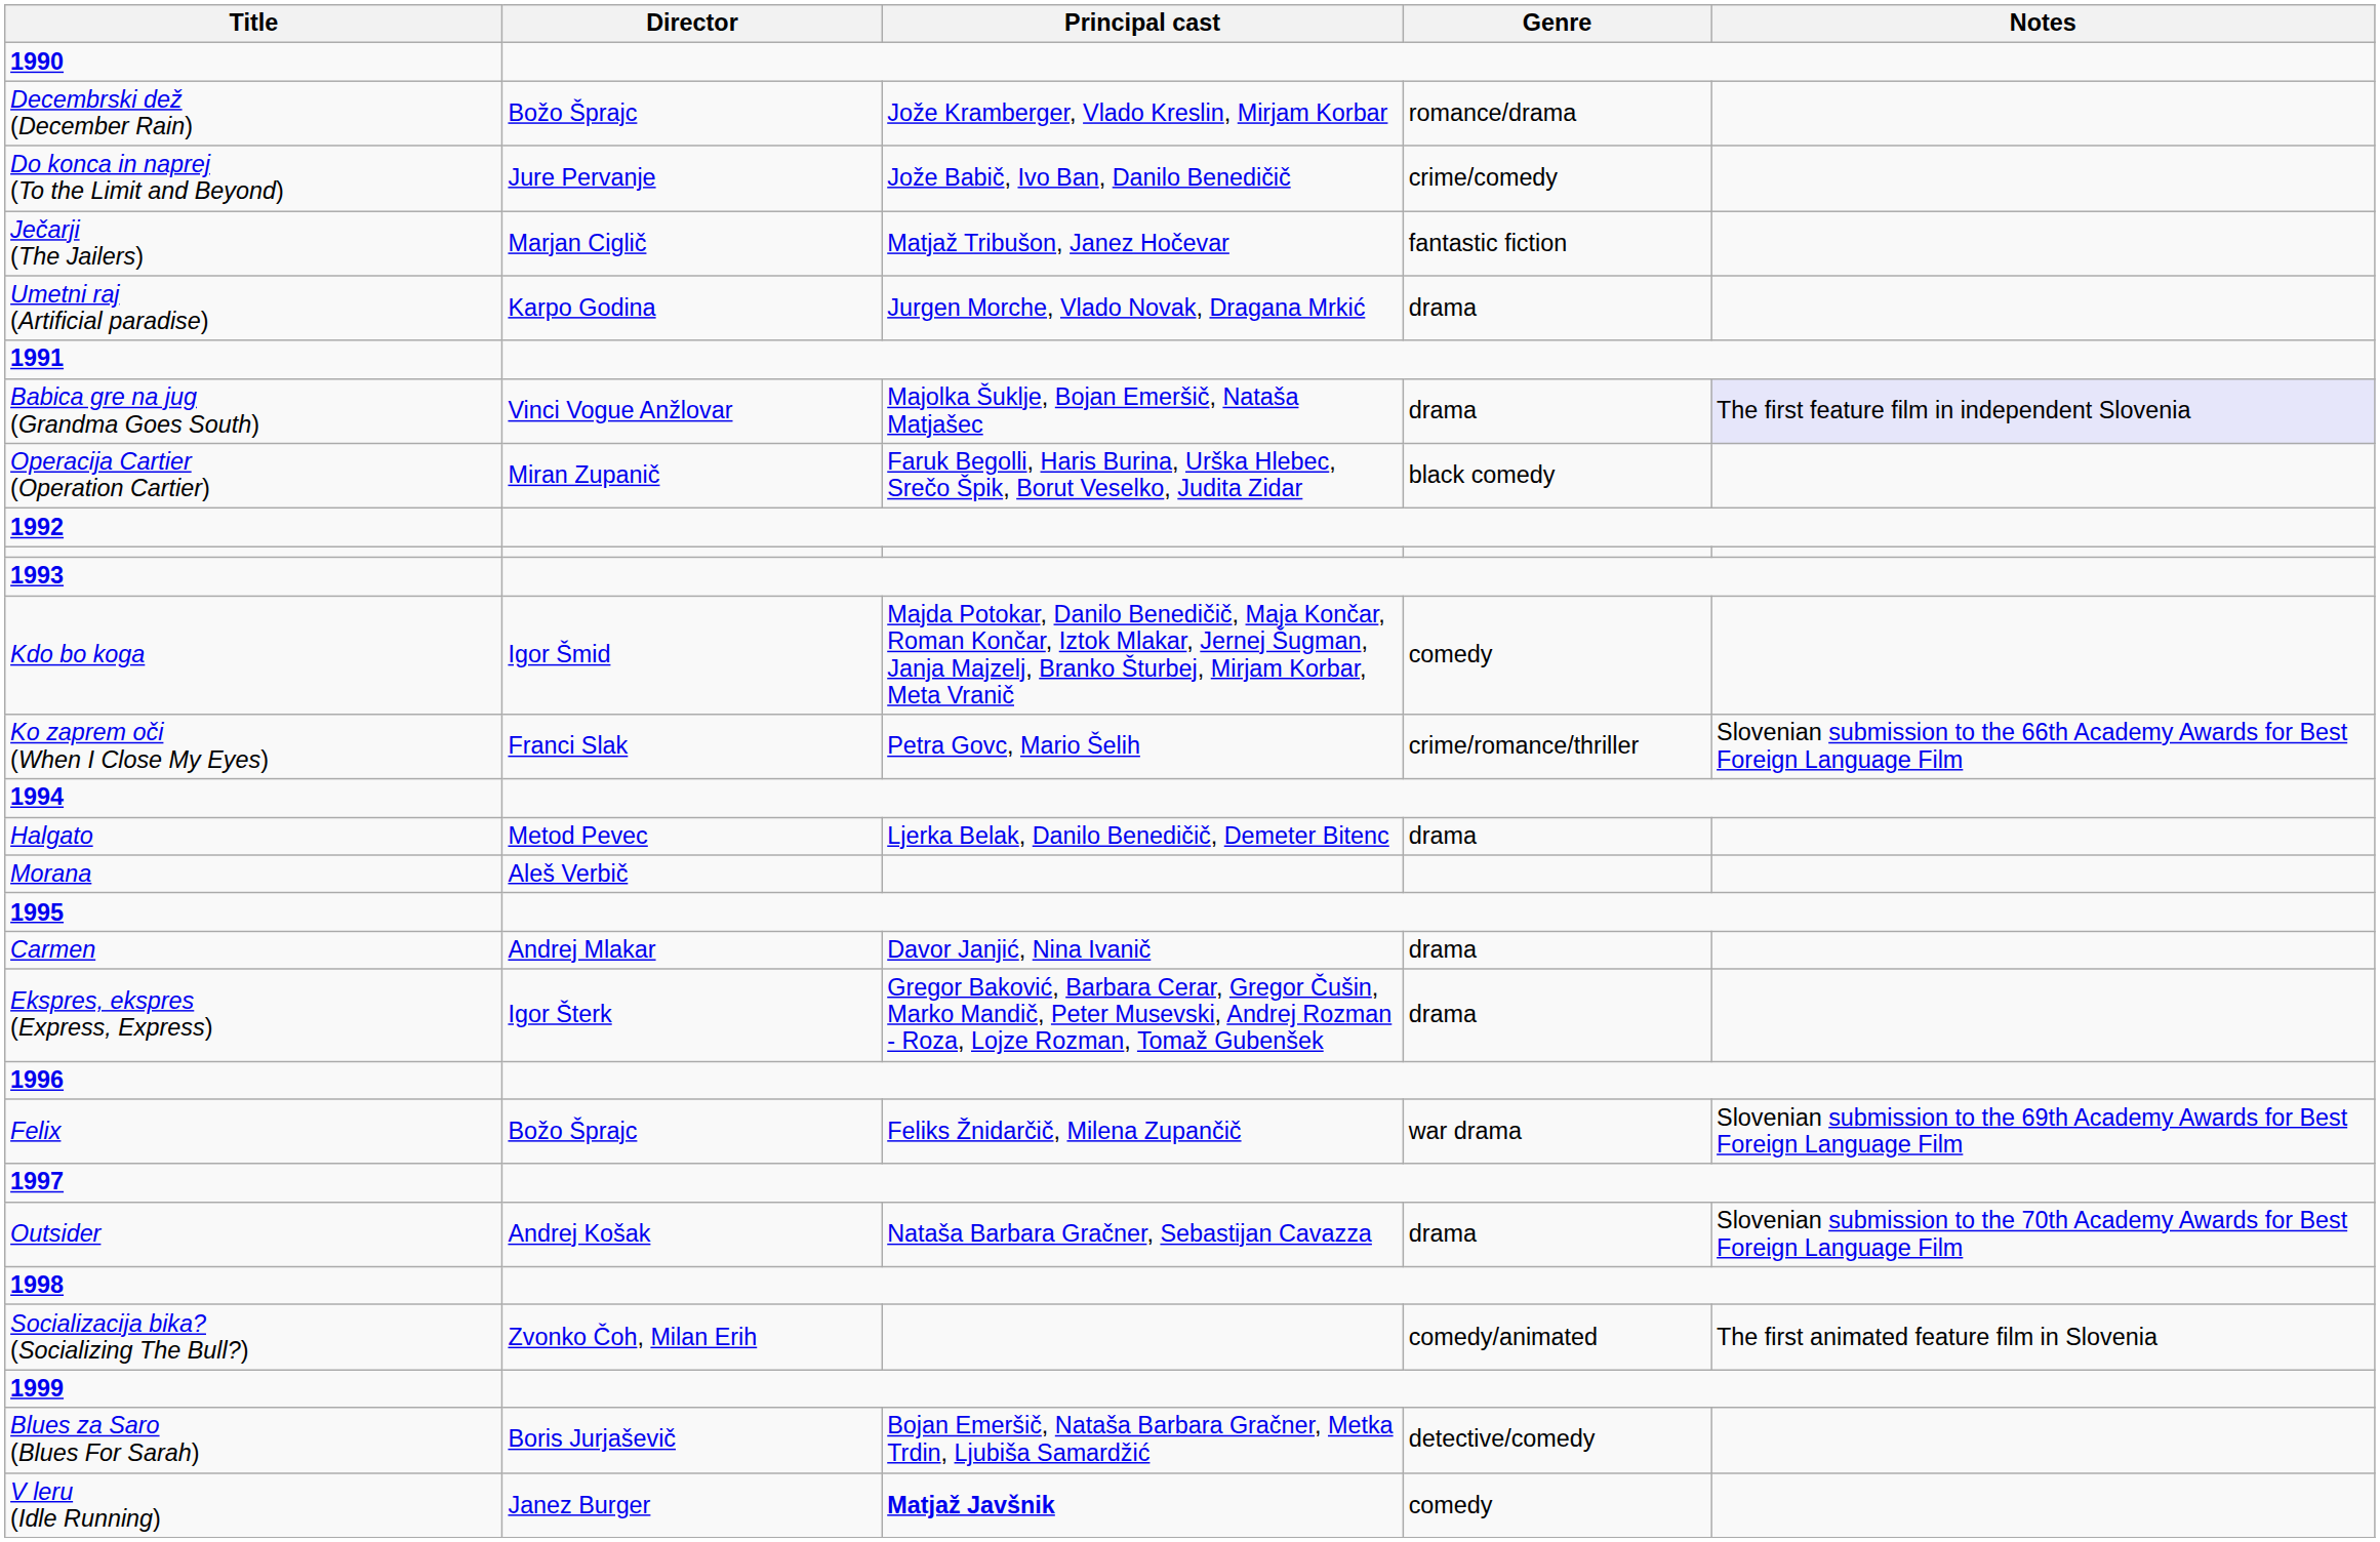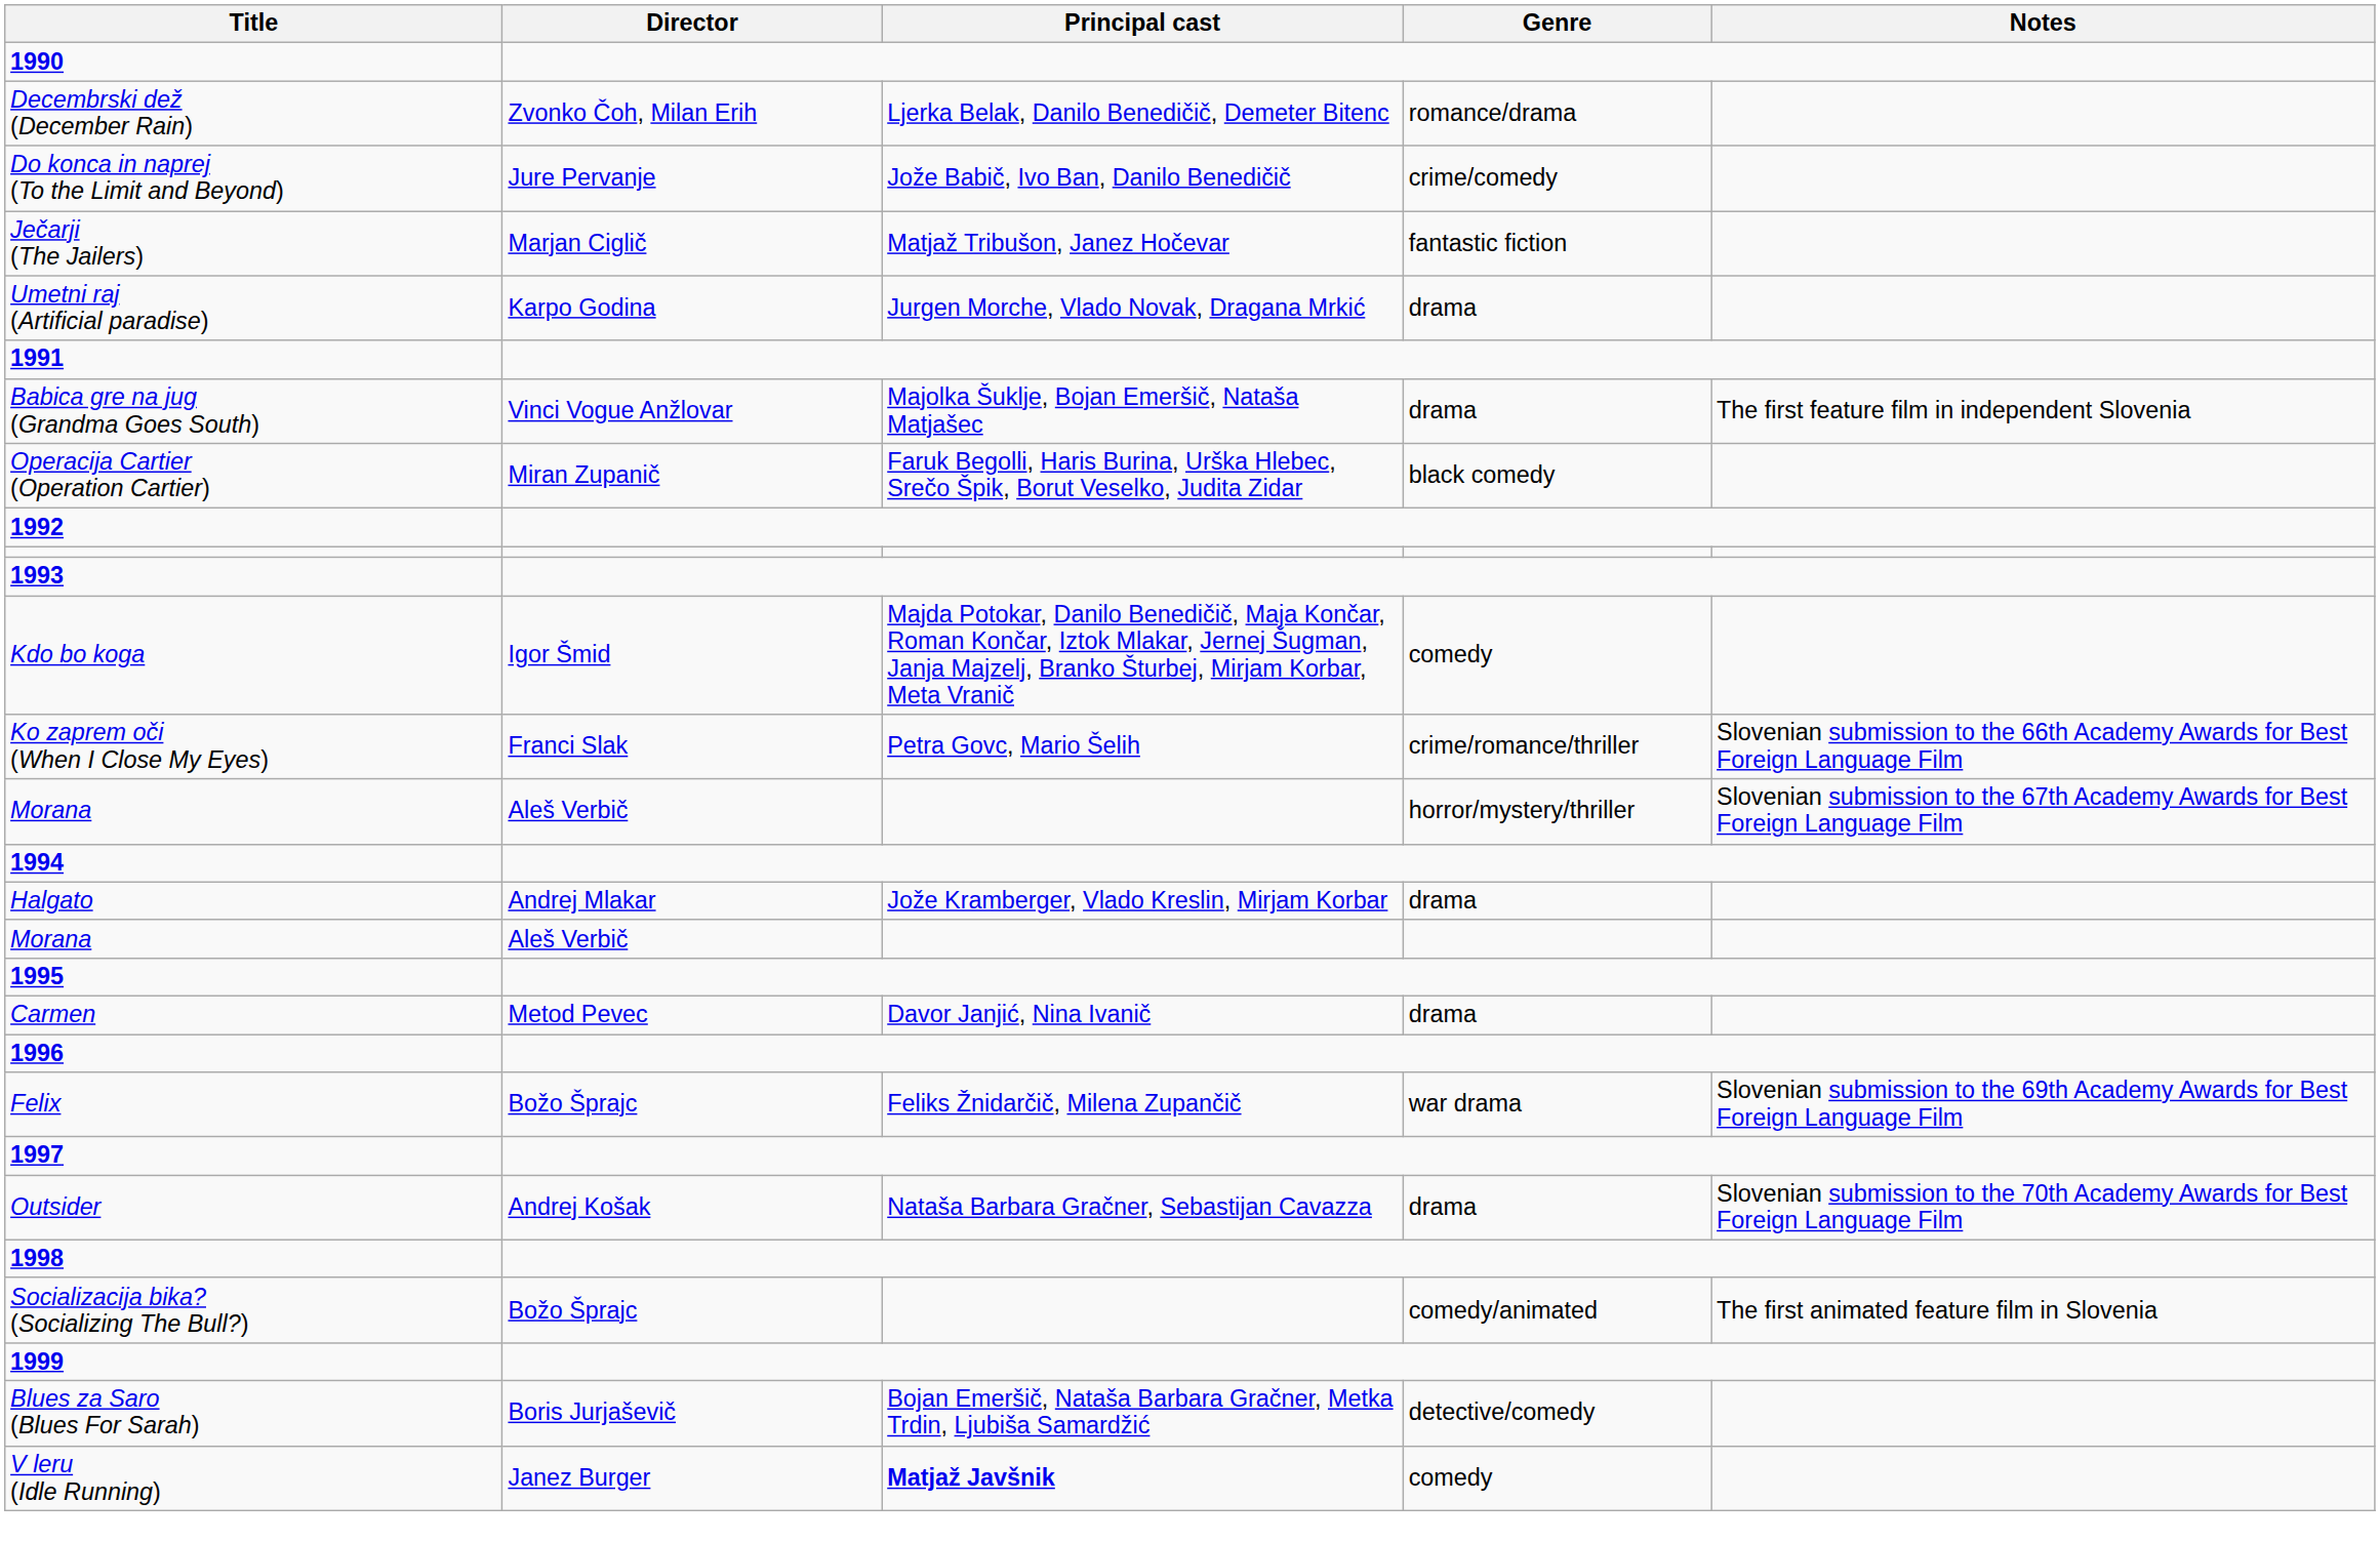Decembrski dež (December Rain) | Director: Božo Šprajc -> Zvonko Čoh, Milan Erih
Decembrski dež (December Rain) | Principal cast: Jože Kramberger, Vlado Kreslin, Mirjam Korbar -> Ljerka Belak, Danilo Benedičič, Demeter Bitenc
Babica gre na jug (Grandma Goes South) | Notes: lavender background -> no background
+ row: Morana | Aleš Verbič | horror/mystery/thriller | Slovenian submission to the 67th Academy Awards for Best Foreign Language Film
Halgato | Director: Metod Pevec -> Andrej Mlakar
Halgato | Principal cast: Ljerka Belak, Danilo Benedičič, Demeter Bitenc -> Jože Kramberger, Vlado Kreslin, Mirjam Korbar
Carmen | Director: Andrej Mlakar -> Metod Pevec
- row: Ekspres, ekspres (Express, Express) | Igor Šterk | Gregor Baković, Barbara Cerar, Gregor Čušin, Marko Mandič, Peter Musevski, Andrej Rozman - Roza, Lojze Rozman, Tomaž Gubenšek | drama
Socializacija bika? (Socializing The Bull?) | Director: Zvonko Čoh, Milan Erih -> Božo Šprajc
